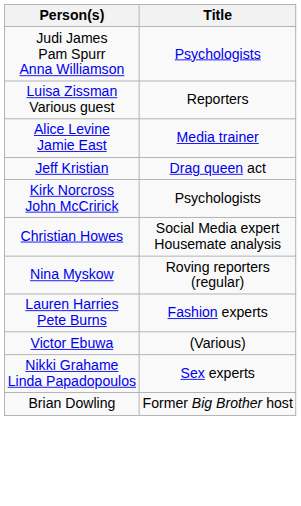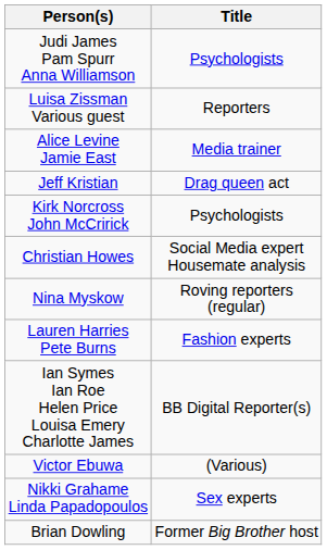+ row: Ian Symes Ian Roe Helen Price Louisa Emery Charlotte James | BB Digital Reporter(s)
